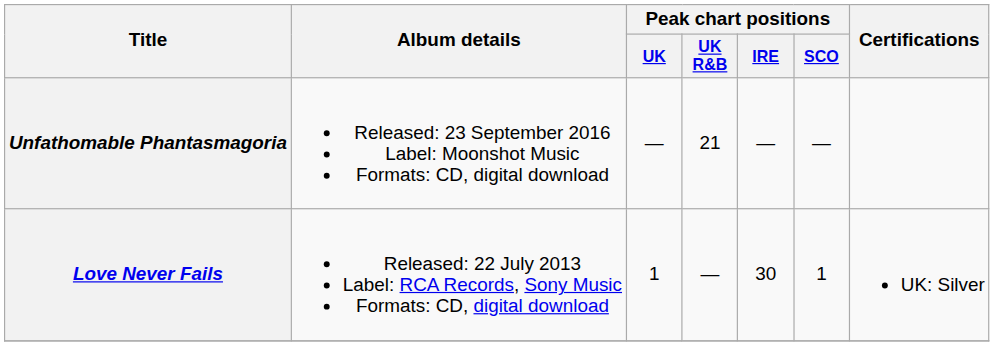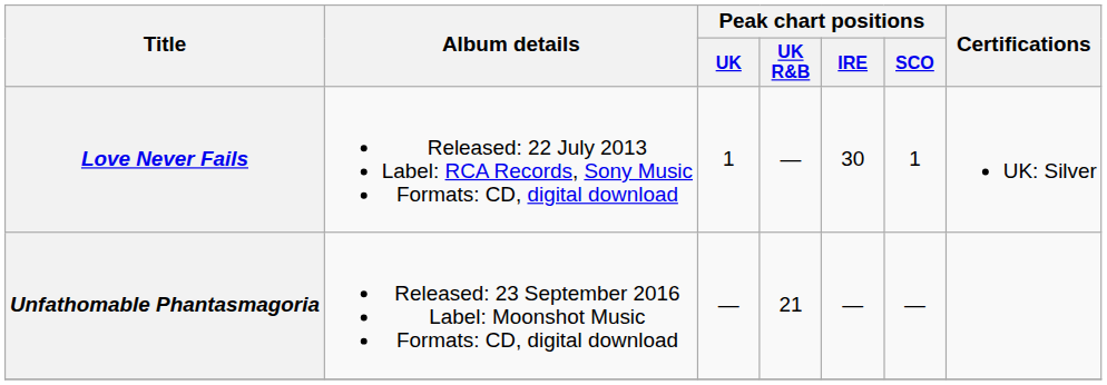rows swapped: Love Never Fails <-> Unfathomable Phantasmagoria
